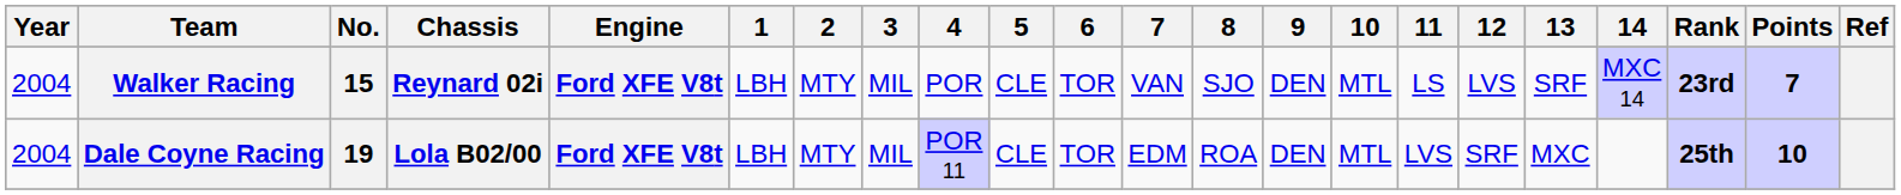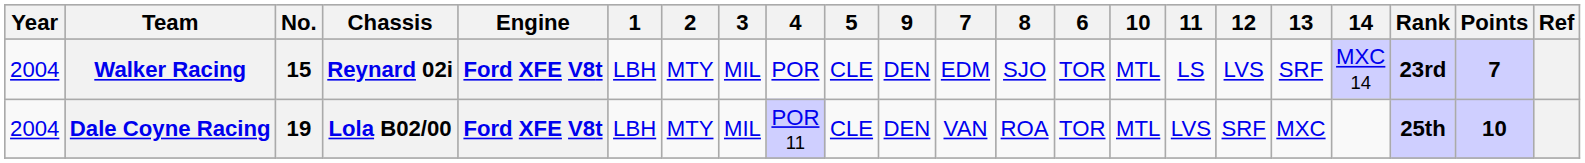columns swapped: 6 <-> 9
Walker Racing | 7: VAN -> EDM
Dale Coyne Racing | 7: EDM -> VAN
